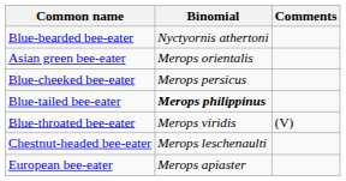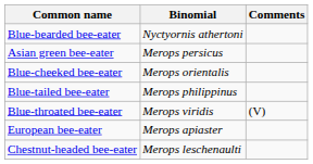Asian green bee-eater | Binomial: Merops orientalis -> Merops persicus
Blue-cheeked bee-eater | Binomial: Merops persicus -> Merops orientalis
Blue-tailed bee-eater | Binomial: bold -> normal
rows swapped: Chestnut-headed bee-eater <-> European bee-eater
